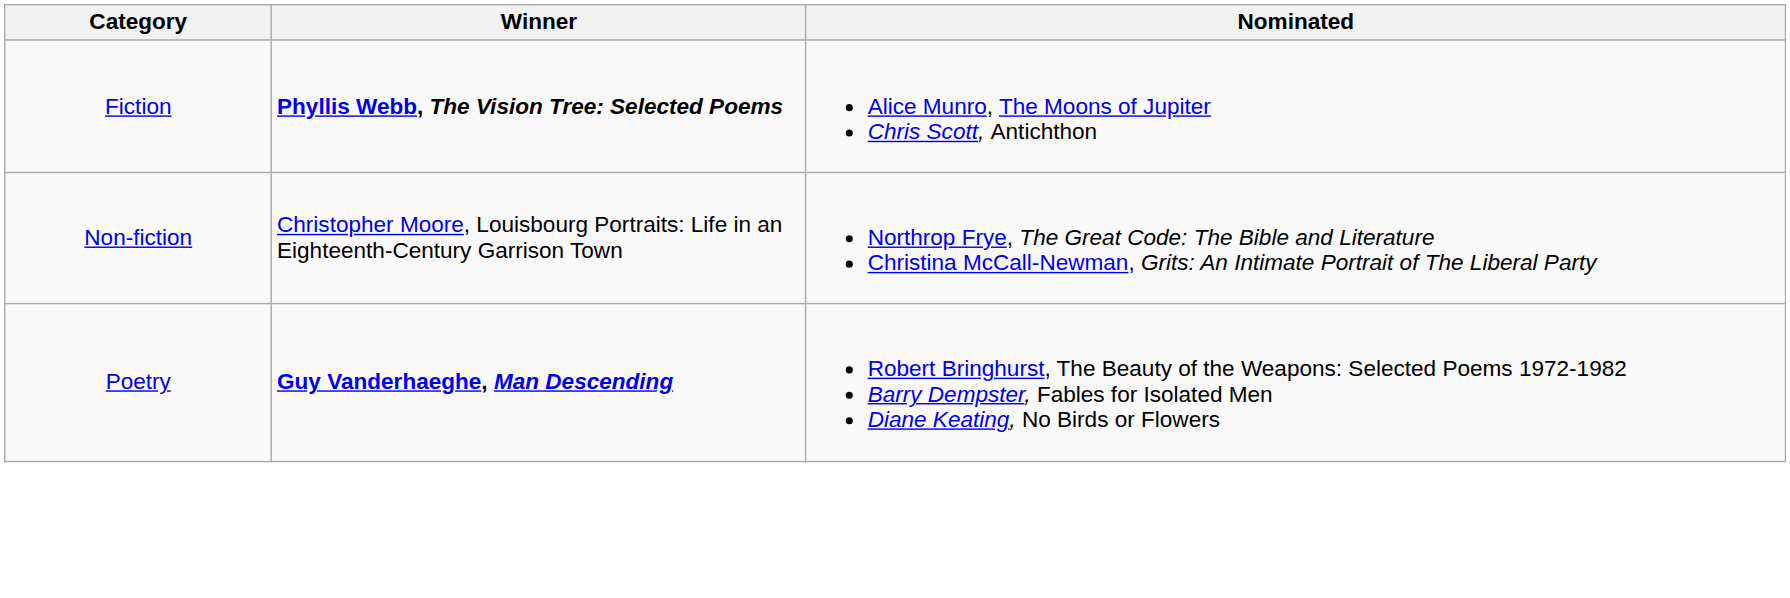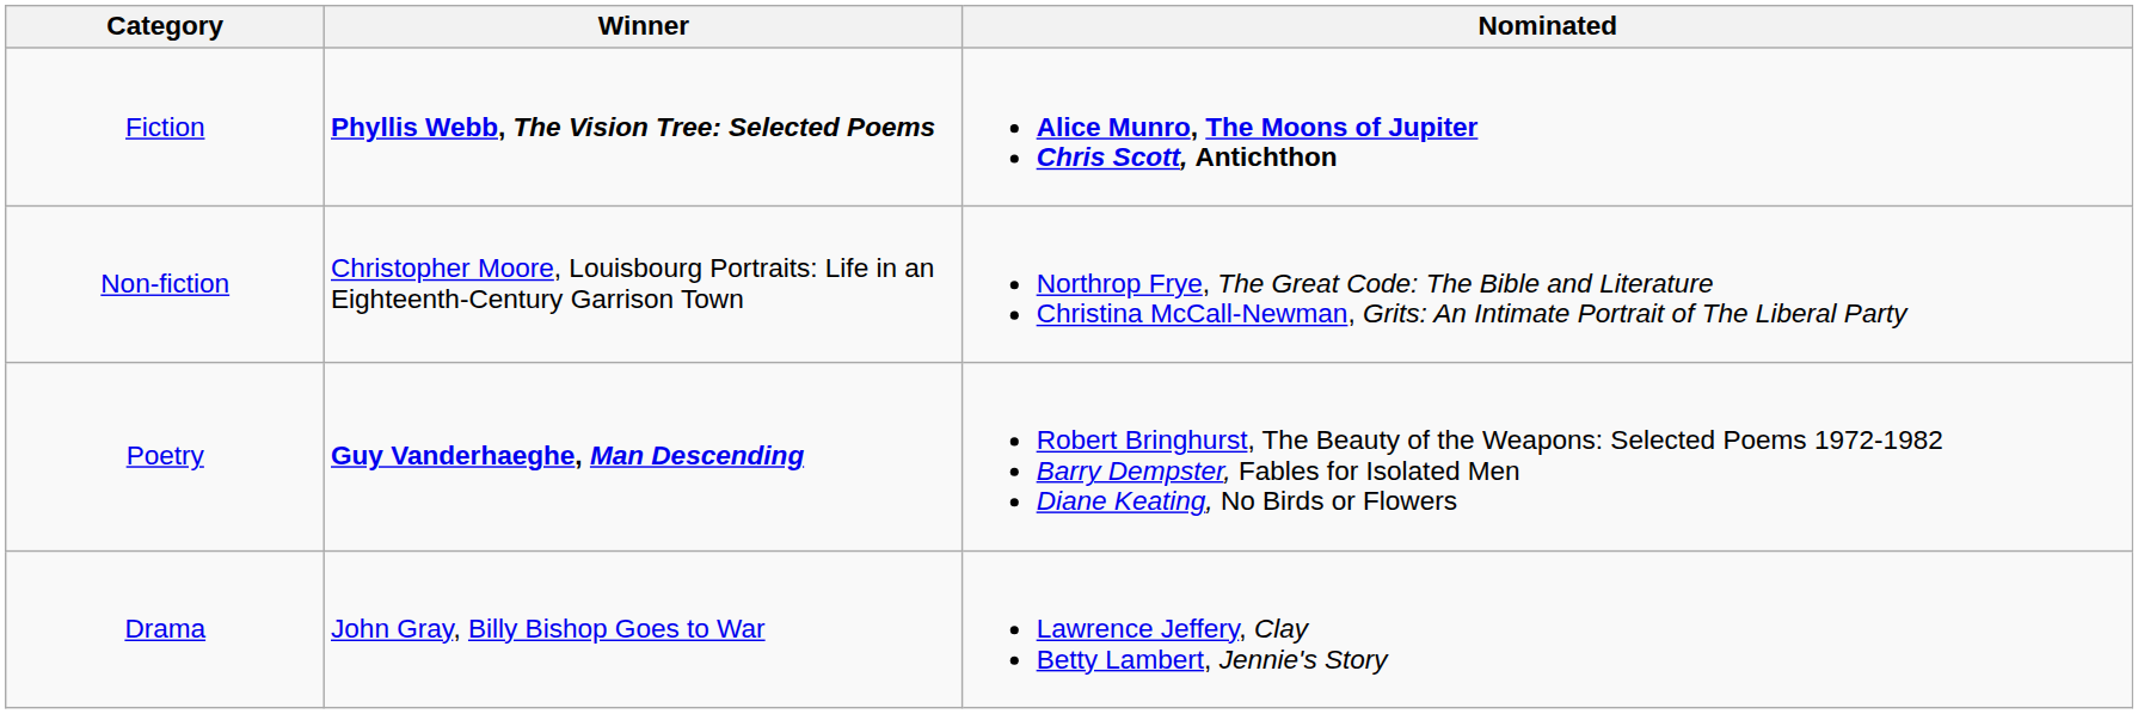Fiction | Nominated: normal -> bold
+ row: Drama | John Gray, Billy Bishop Goes to War | Lawrence Jeffery, Clay Betty Lambert, Jennie's Story
